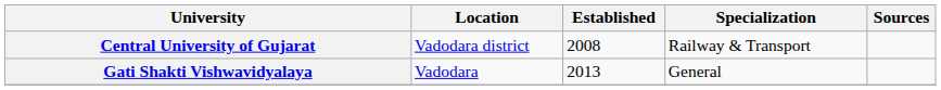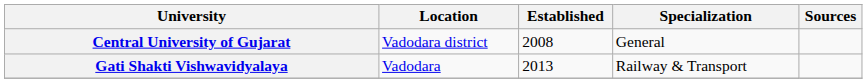Central University of Gujarat | Specialization: Railway & Transport -> General
Gati Shakti Vishwavidyalaya | Specialization: General -> Railway & Transport
